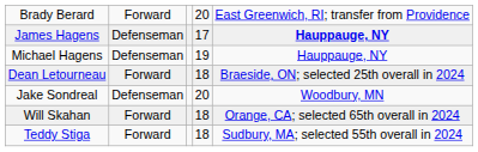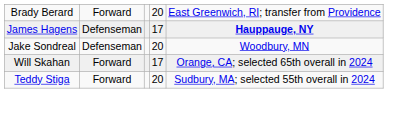- row: Michael Hagens | Defenseman | 19 | Hauppauge, NY
- row: Dean Letourneau | Forward | 18 | Braeside, ON; selected 25th overall in 2024
Will Skahan | column 4: 18 -> 17
Teddy Stiga | column 4: 18 -> 20
